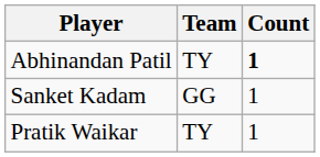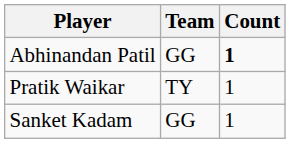Abhinandan Patil | Team: TY -> GG
rows swapped: Sanket Kadam <-> Pratik Waikar
